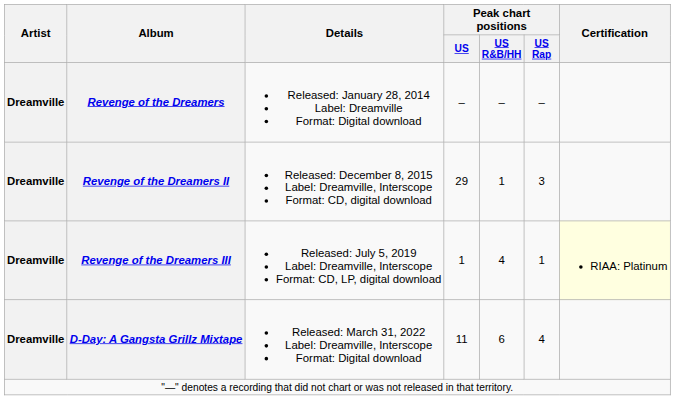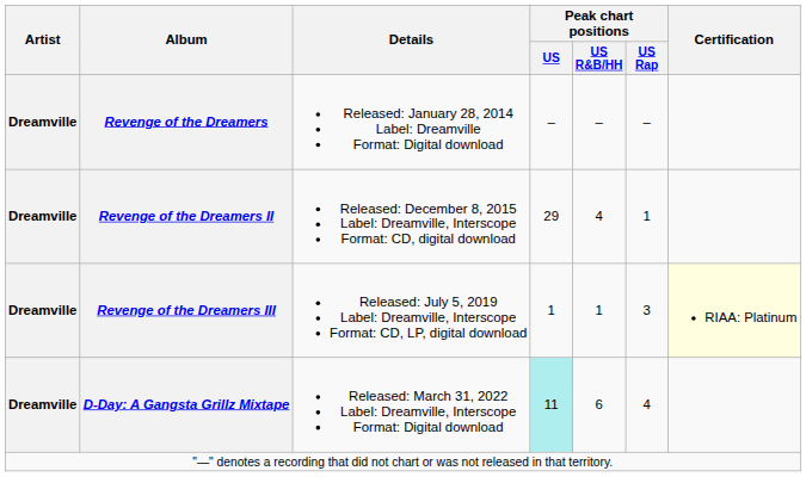Revenge of the Dreamers II | Peak chart positions / US R&B/HH: 1 -> 4
Revenge of the Dreamers II | Peak chart positions / US Rap: 3 -> 1
Revenge of the Dreamers III | Peak chart positions / US R&B/HH: 4 -> 1
Revenge of the Dreamers III | Peak chart positions / US Rap: 1 -> 3
D-Day: A Gangsta Grillz Mixtape | Peak chart positions / US: no background -> paleturquoise background
